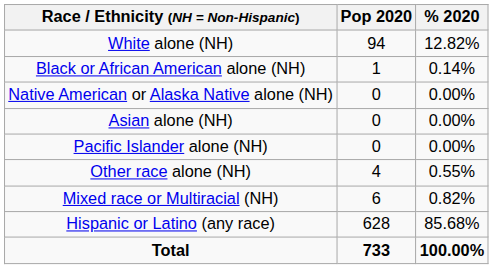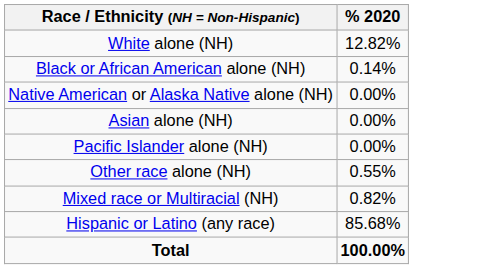- column: Pop 2020 | 94 | 1 | 0 | 0 | 0 | 4 | 6 | 628 | 733
